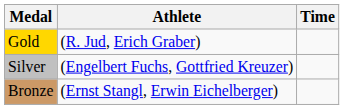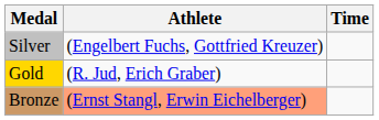rows swapped: Gold <-> Silver
Bronze | Athlete: no background -> lightsalmon background
